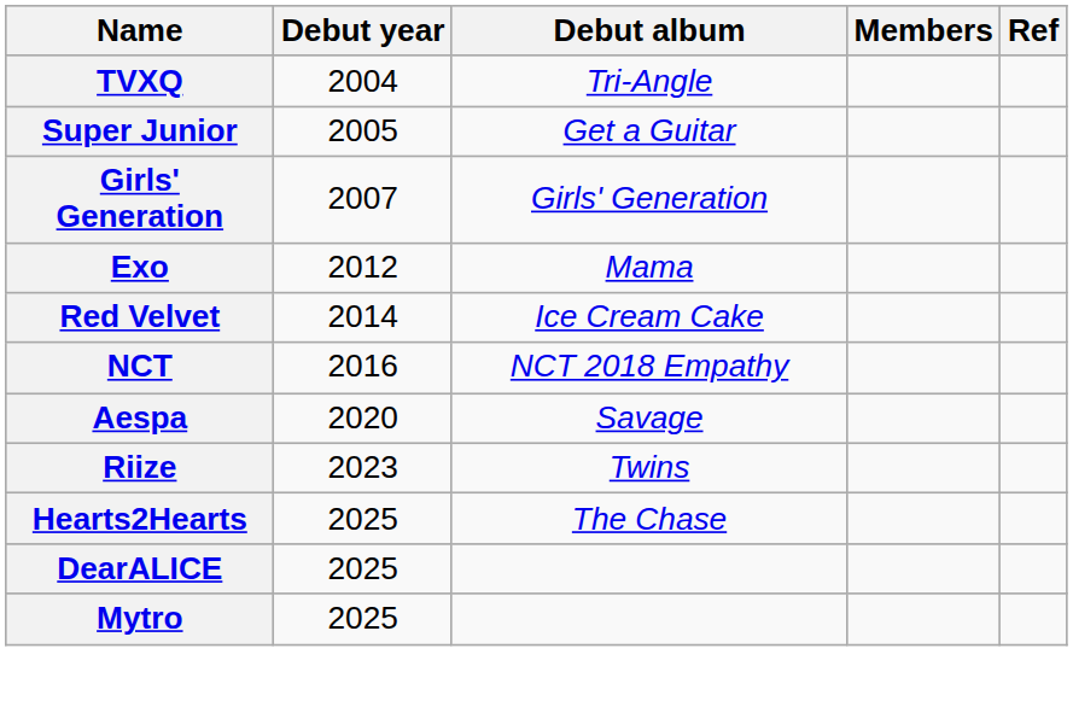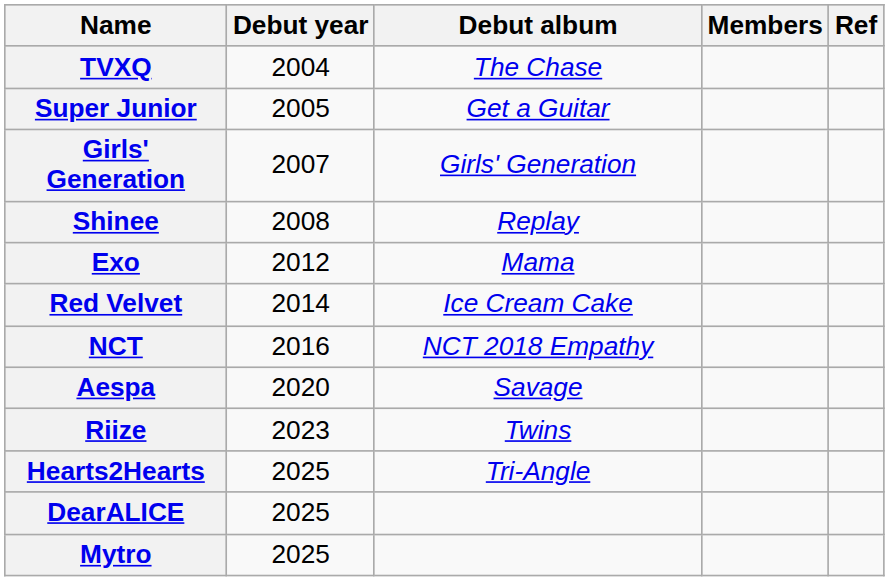TVXQ | Debut album: Tri-Angle -> The Chase
+ row: Shinee | 2008 | Replay
Hearts2Hearts | Debut album: The Chase -> Tri-Angle
